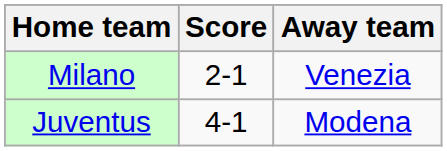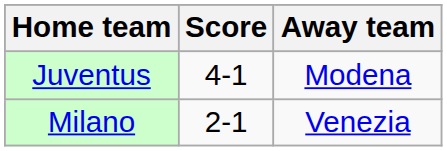rows swapped: Juventus <-> Milano
